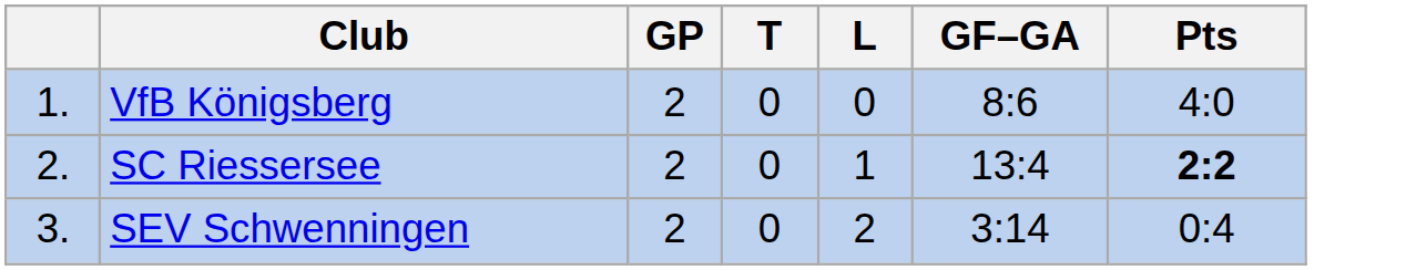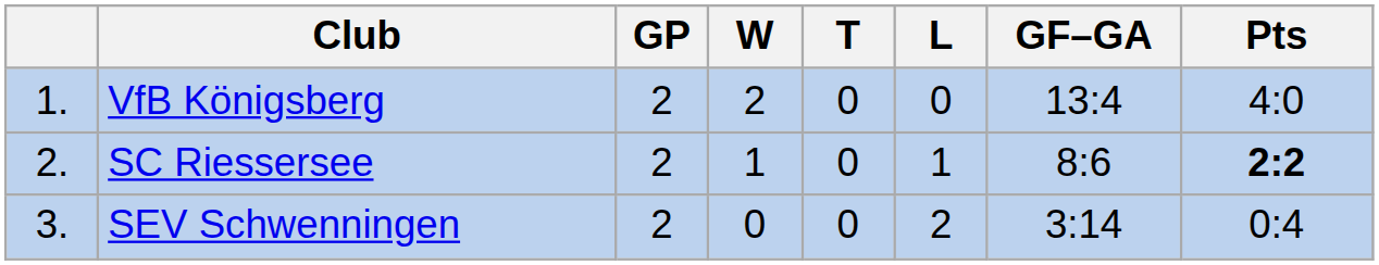+ column: W | 2 | 1 | 0
VfB Königsberg | GF–GA: 8:6 -> 13:4
SC Riessersee | GF–GA: 13:4 -> 8:6
